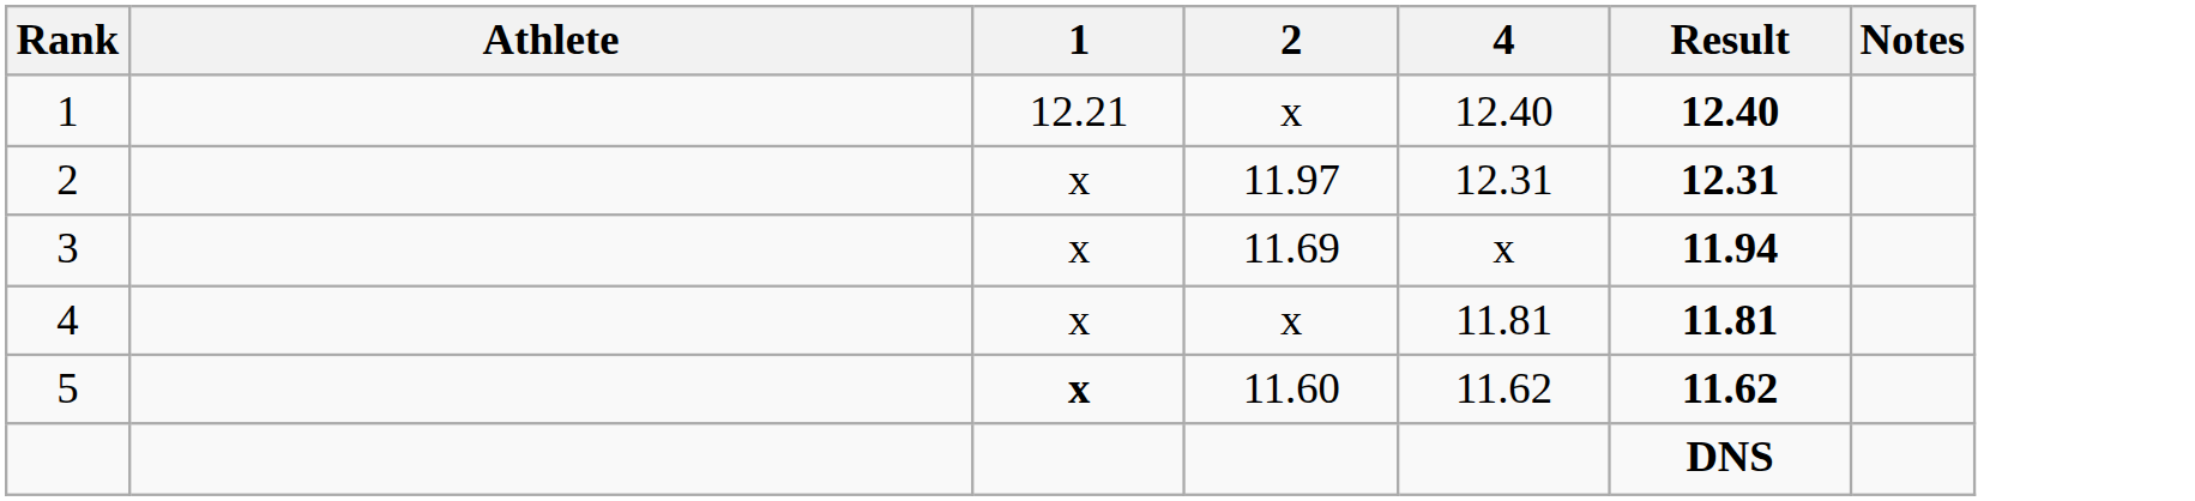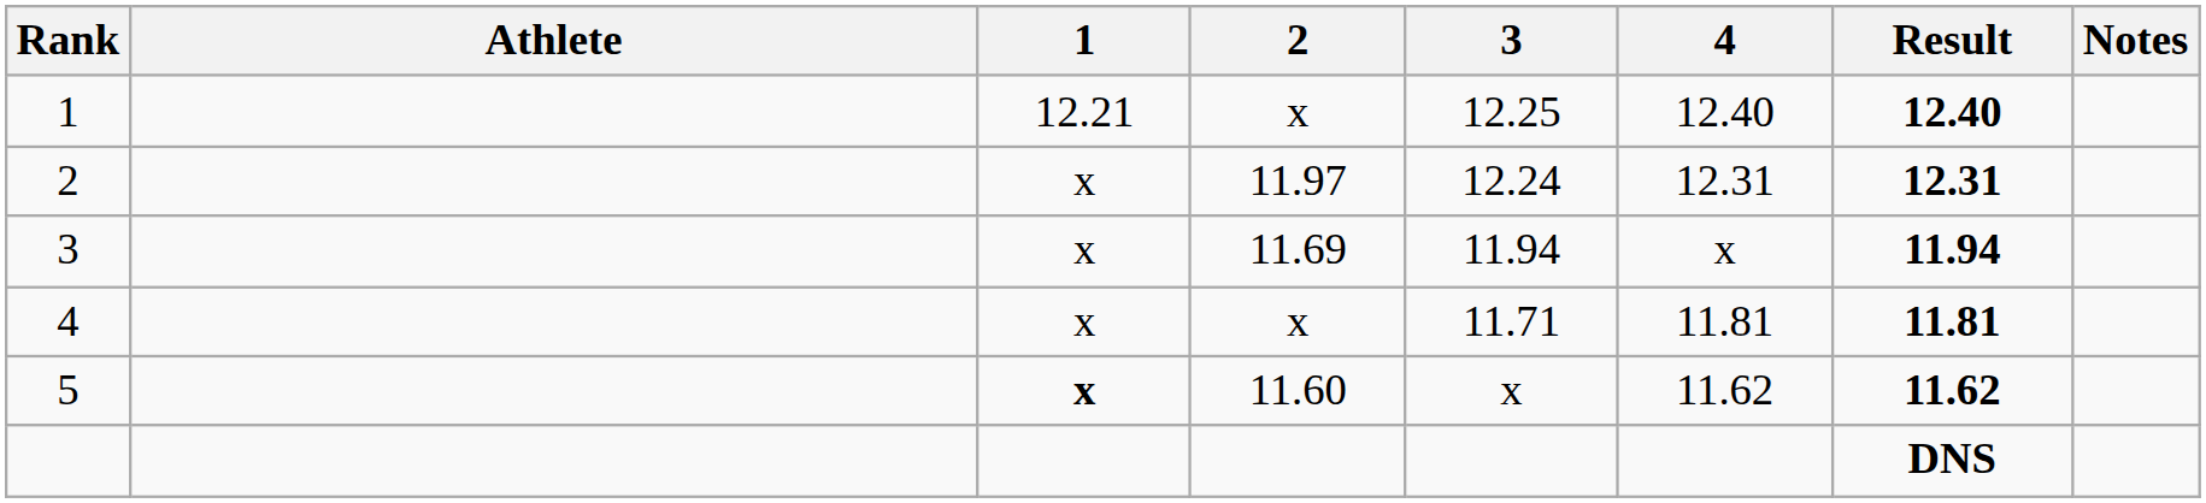+ column: 3 | 12.25 | 12.24 | 11.94 | 11.71 | x
